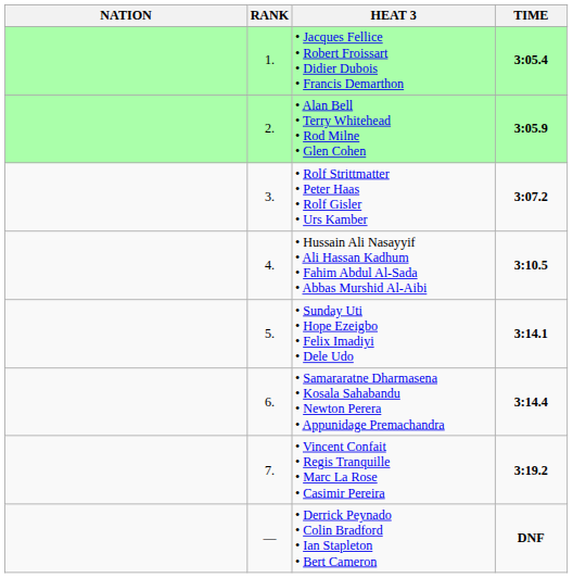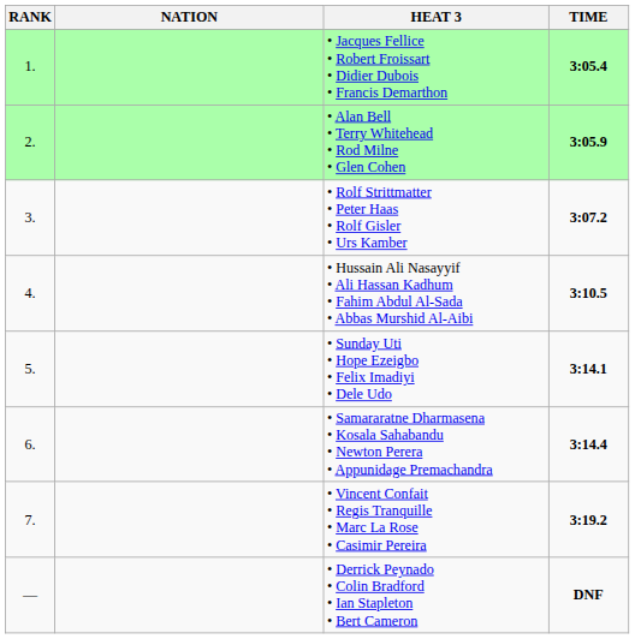columns swapped: RANK <-> NATION
